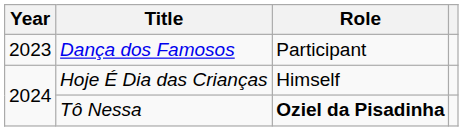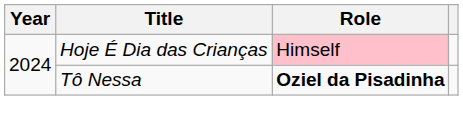- row: 2023 | Dança dos Famosos | Participant
Hoje É Dia das Crianças | Role: no background -> pink background
